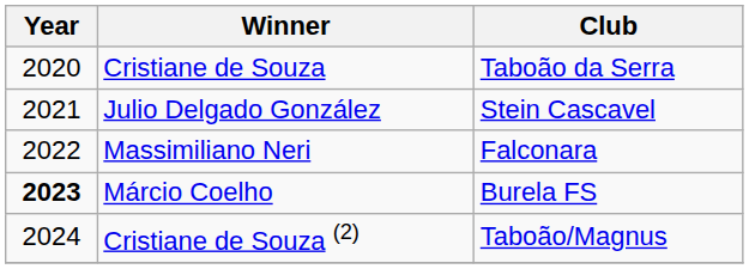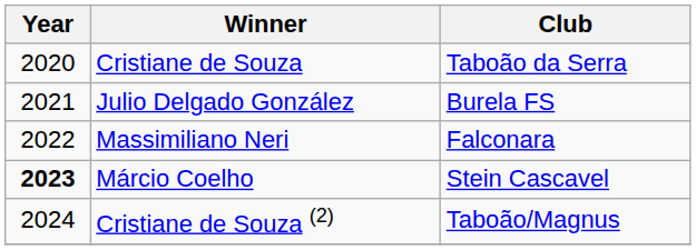Julio Delgado González | Club: Stein Cascavel -> Burela FS
Márcio Coelho | Club: Burela FS -> Stein Cascavel
